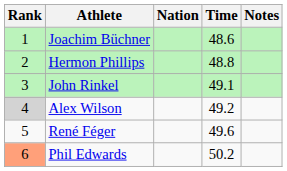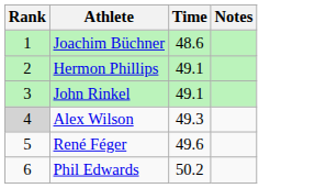- column: Nation
Hermon Phillips | Time: 48.8 -> 49.1
Alex Wilson | Time: 49.2 -> 49.3
Phil Edwards | Rank: lightsalmon background -> no background
